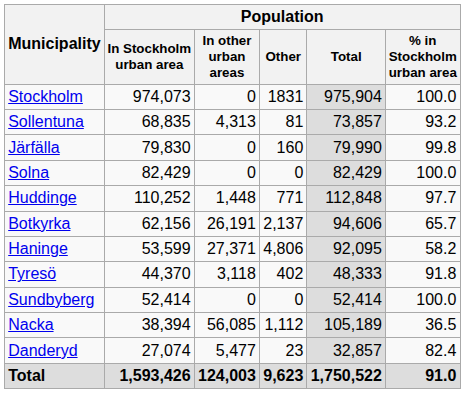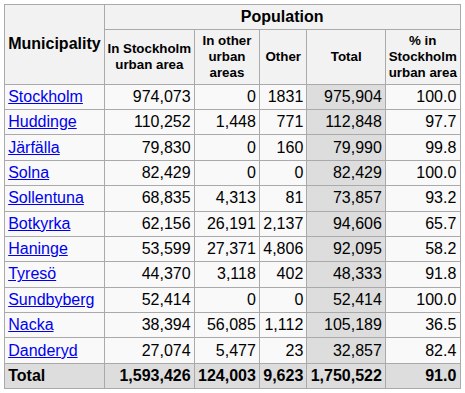rows swapped: Huddinge <-> Sollentuna
